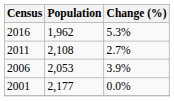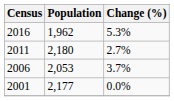2011 | Population: 2,108 -> 2,180
2006 | Change (%): 3.9% -> 3.7%
